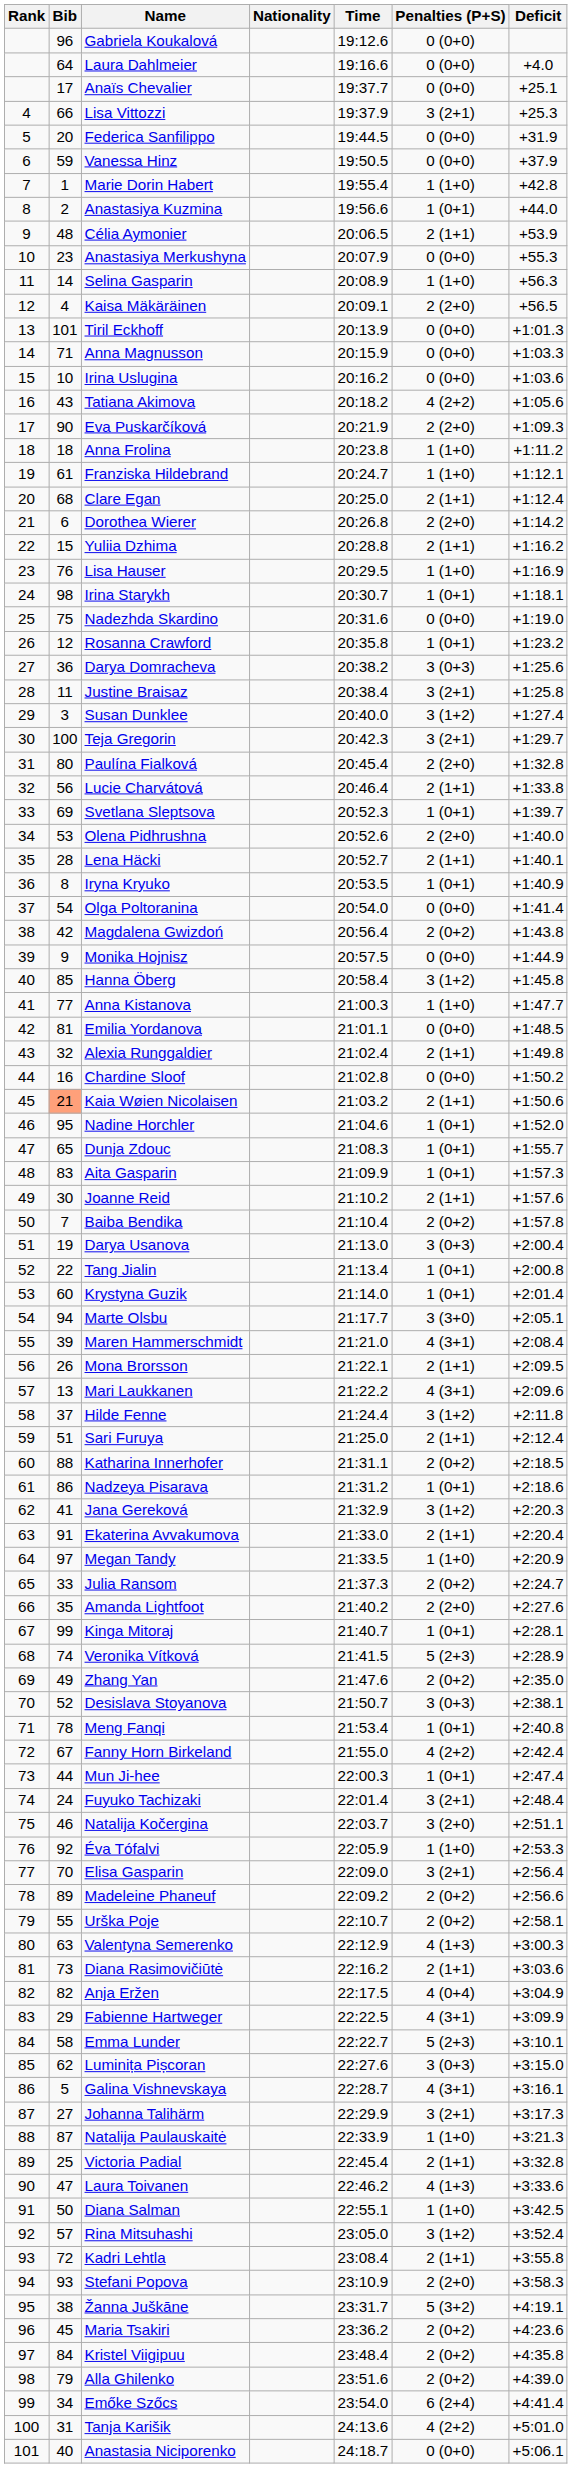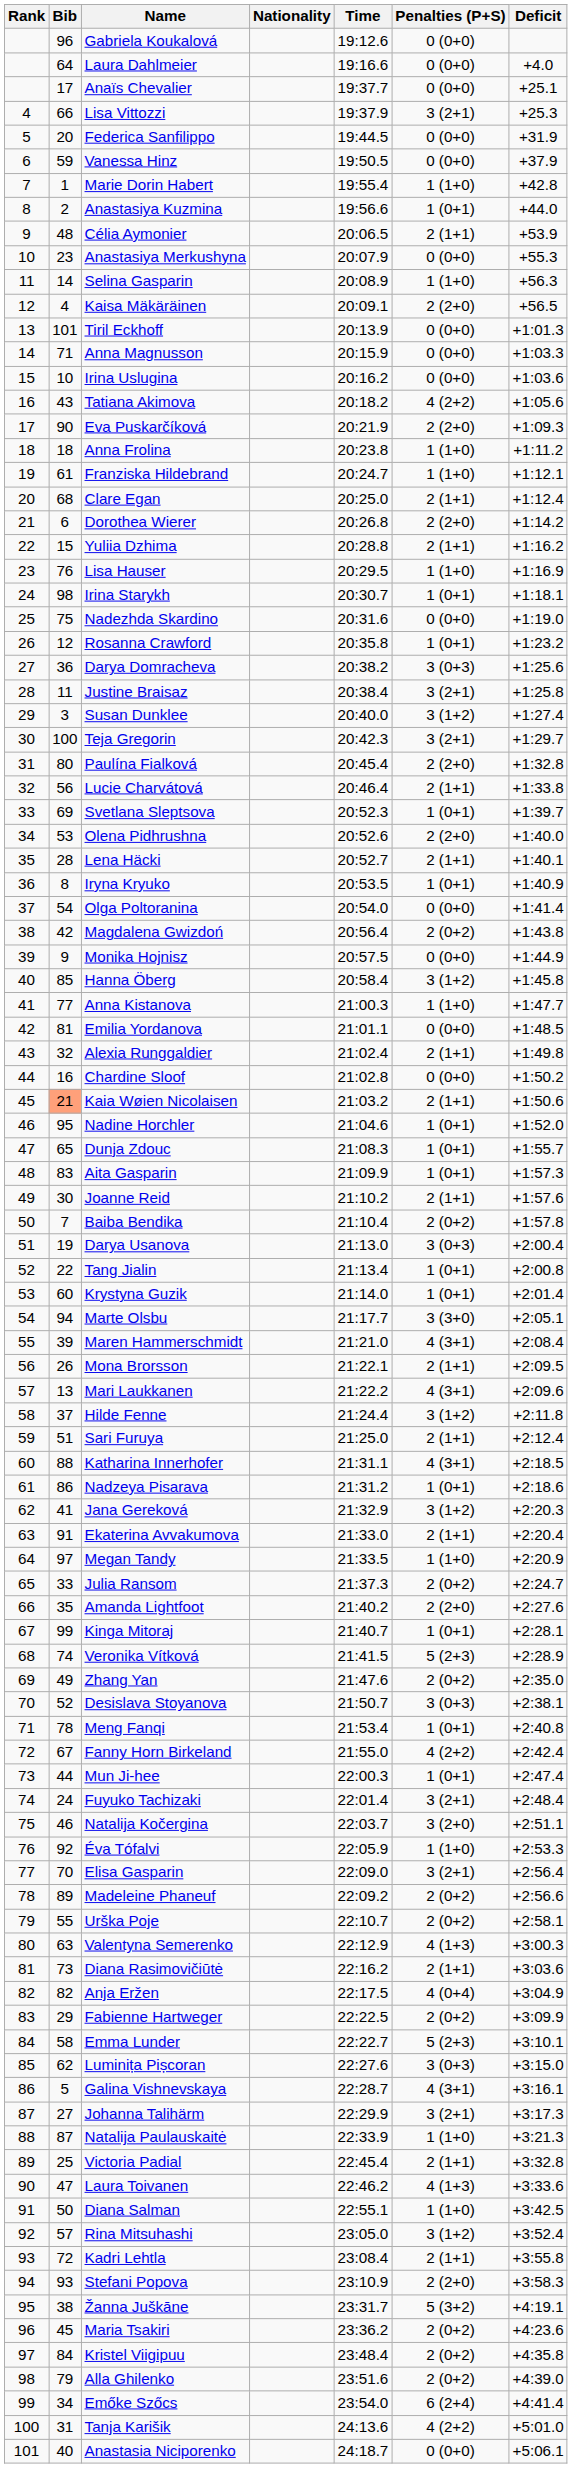Katharina Innerhofer | Penalties (P+S): 2 (0+2) -> 4 (3+1)
Fabienne Hartweger | Penalties (P+S): 4 (3+1) -> 2 (0+2)
